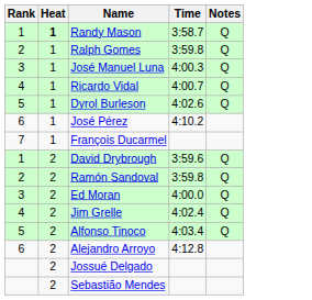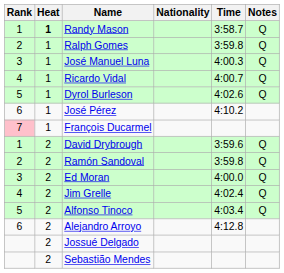+ column: Nationality
François Ducarmel | Rank: no background -> pink background
